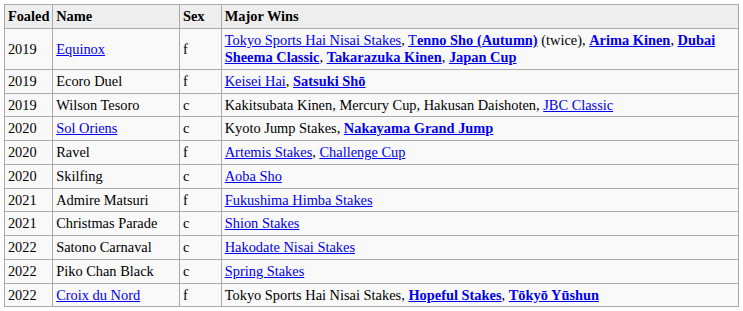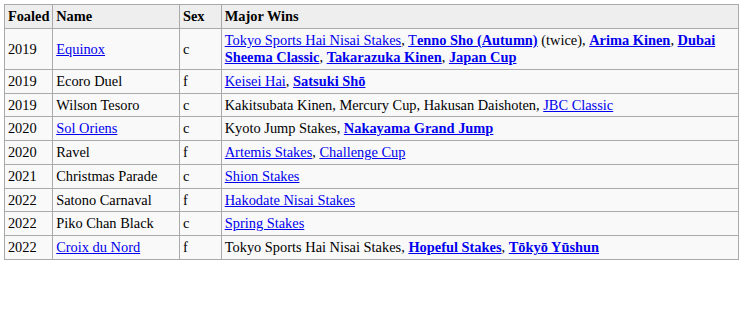Equinox | Sex: f -> c
- row: 2020 | Skilfing | c | Aoba Sho
- row: 2021 | Admire Matsuri | f | Fukushima Himba Stakes
Satono Carnaval | Sex: c -> f
